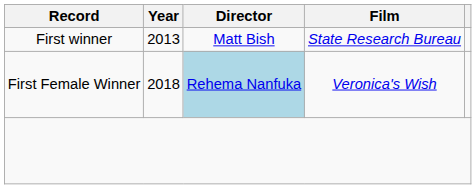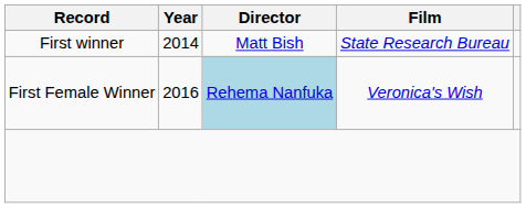First winner | Year: 2013 -> 2014
First Female Winner | Year: 2018 -> 2016
